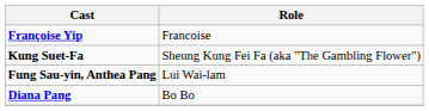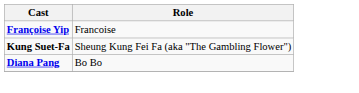- row: Fung Sau-yin, Anthea Pang | Lui Wai-lam
